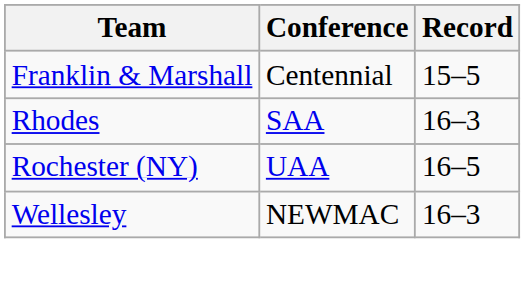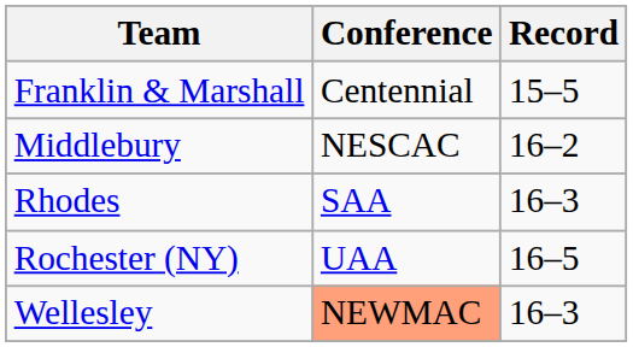+ row: Middlebury | NESCAC | 16–2
Wellesley | Conference: no background -> lightsalmon background
